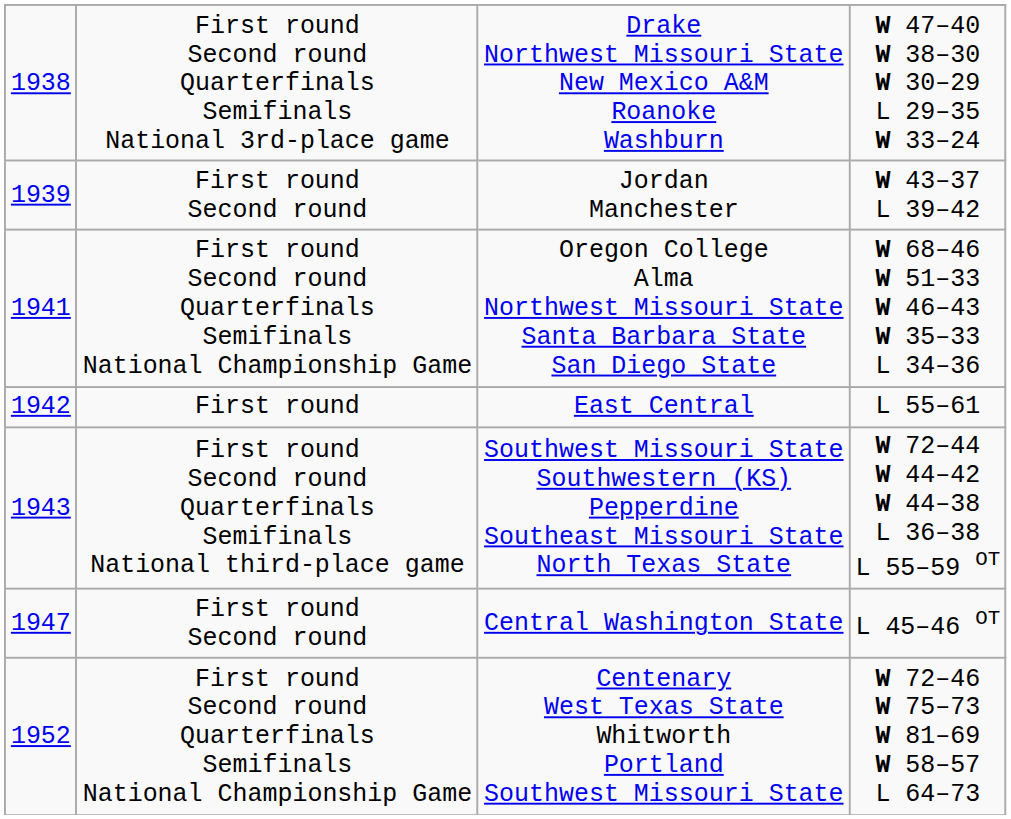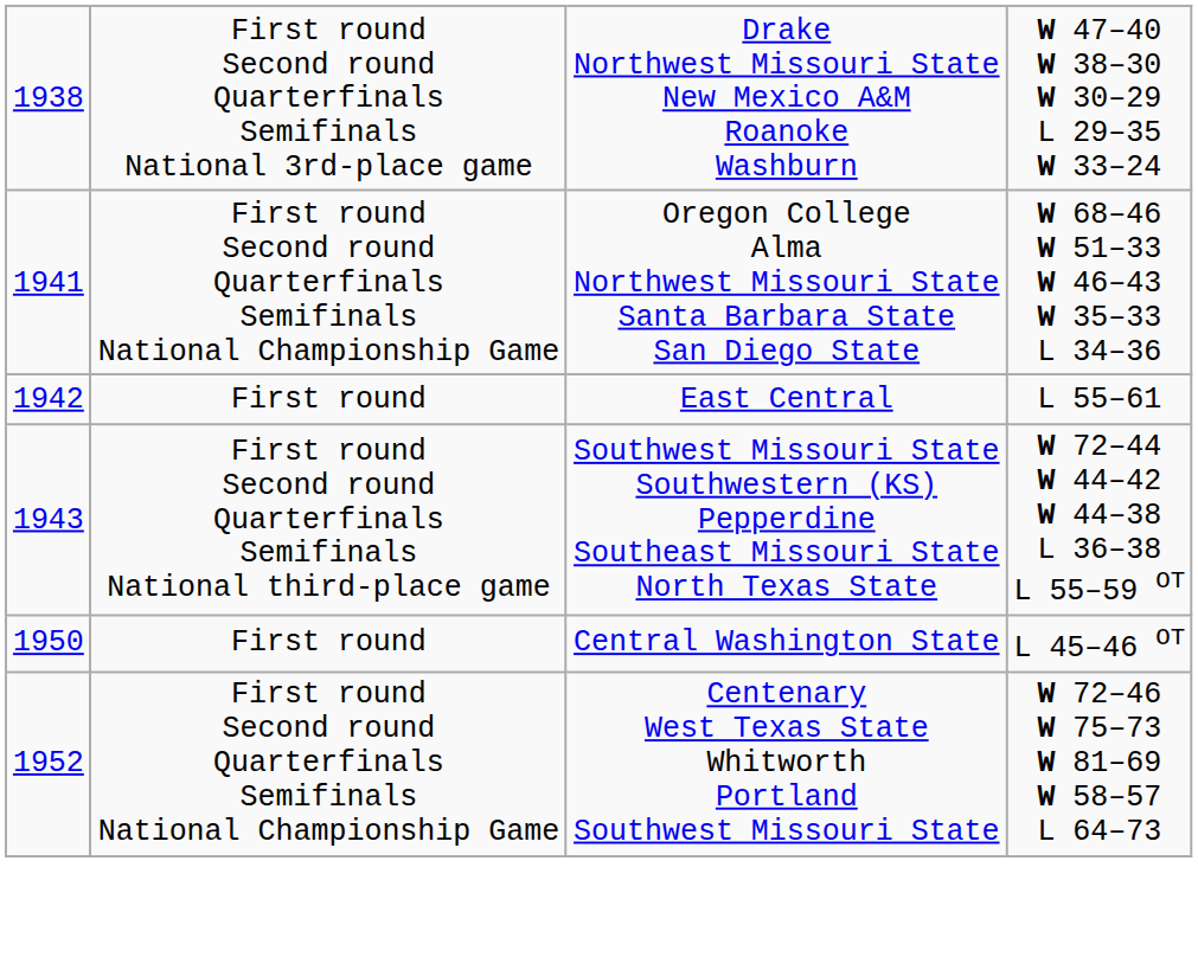- row: 1939 | First round Second round | Jordan Manchester | W 43–37 L 39–42
Central Washington State | column 1: 1947 -> 1950
Central Washington State | column 2: First round Second round -> First round
